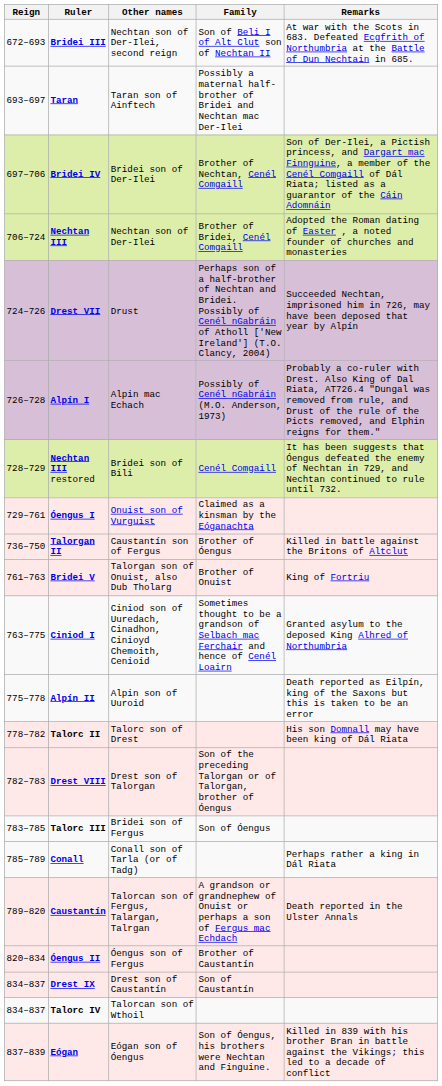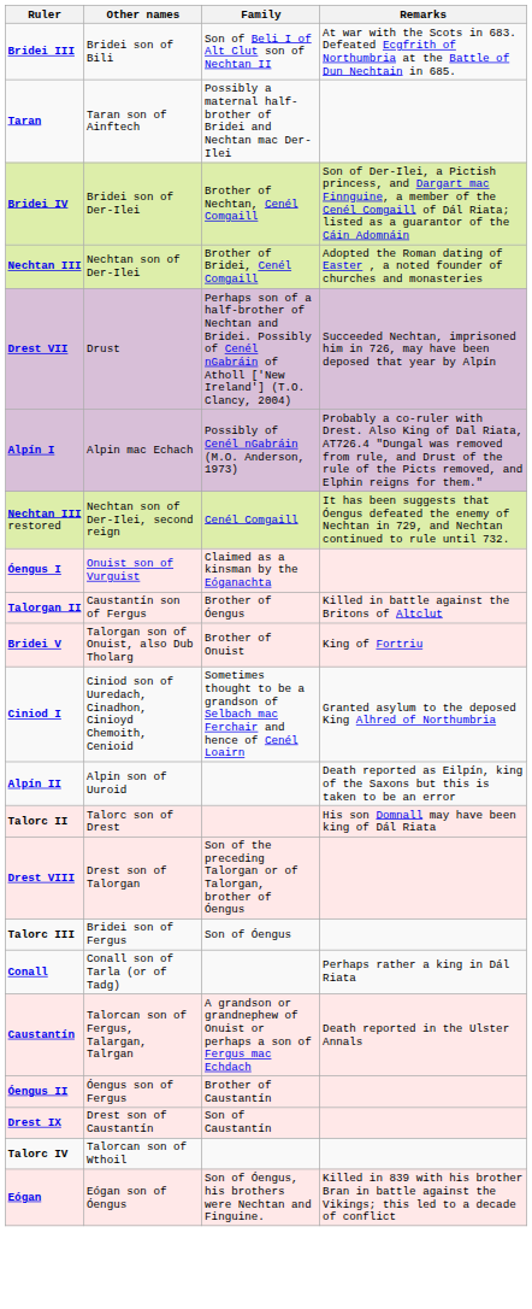- column: Reign | 672–693 | 693–697 | 697–706 | 706–724 | 724–726 | 726–728 | 728–729 | 729–761 | 736–750 | 761–763 | 763–775 | 775–778 | 778–782 | 782–783 | 783–785 | 785–789 | 789–820 | 820–834 | 834–837 | 834–837 | 837–839
Bridei III | Other names: Nechtan son of Der-Ilei, second reign -> Bridei son of Bili
Nechtan III restored | Other names: Bridei son of Bili -> Nechtan son of Der-Ilei, second reign
